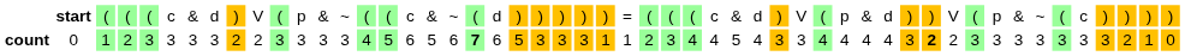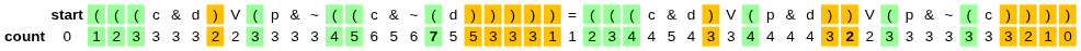count | column 21: 6 -> 5
